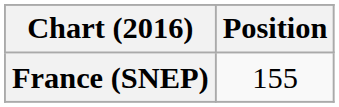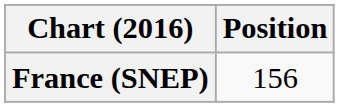France (SNEP) | Position: 155 -> 156
